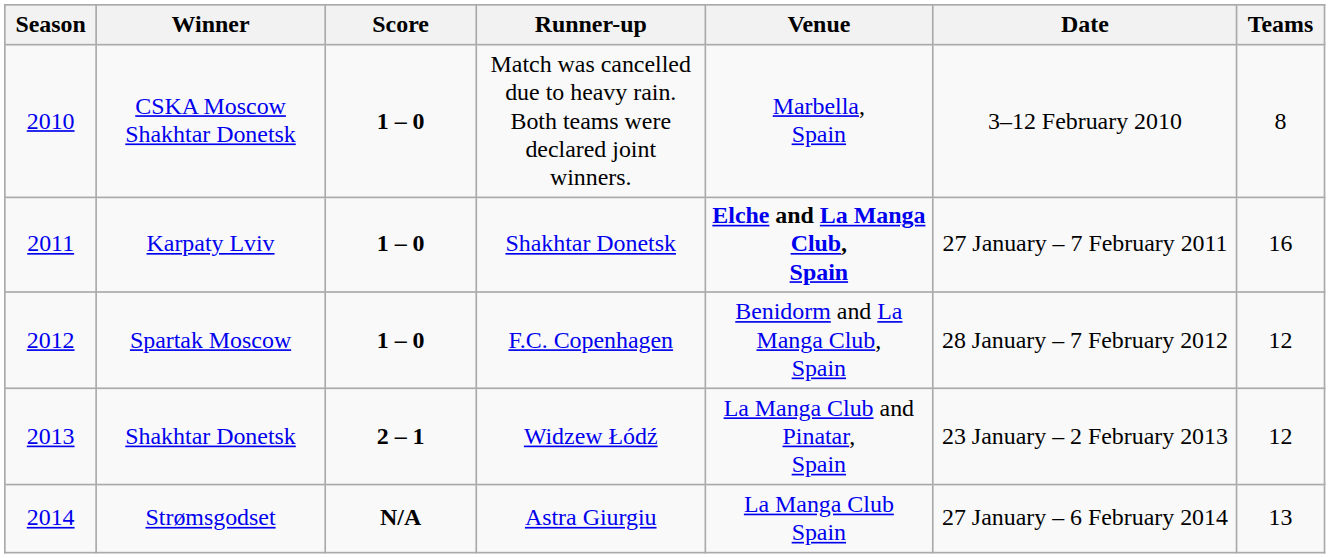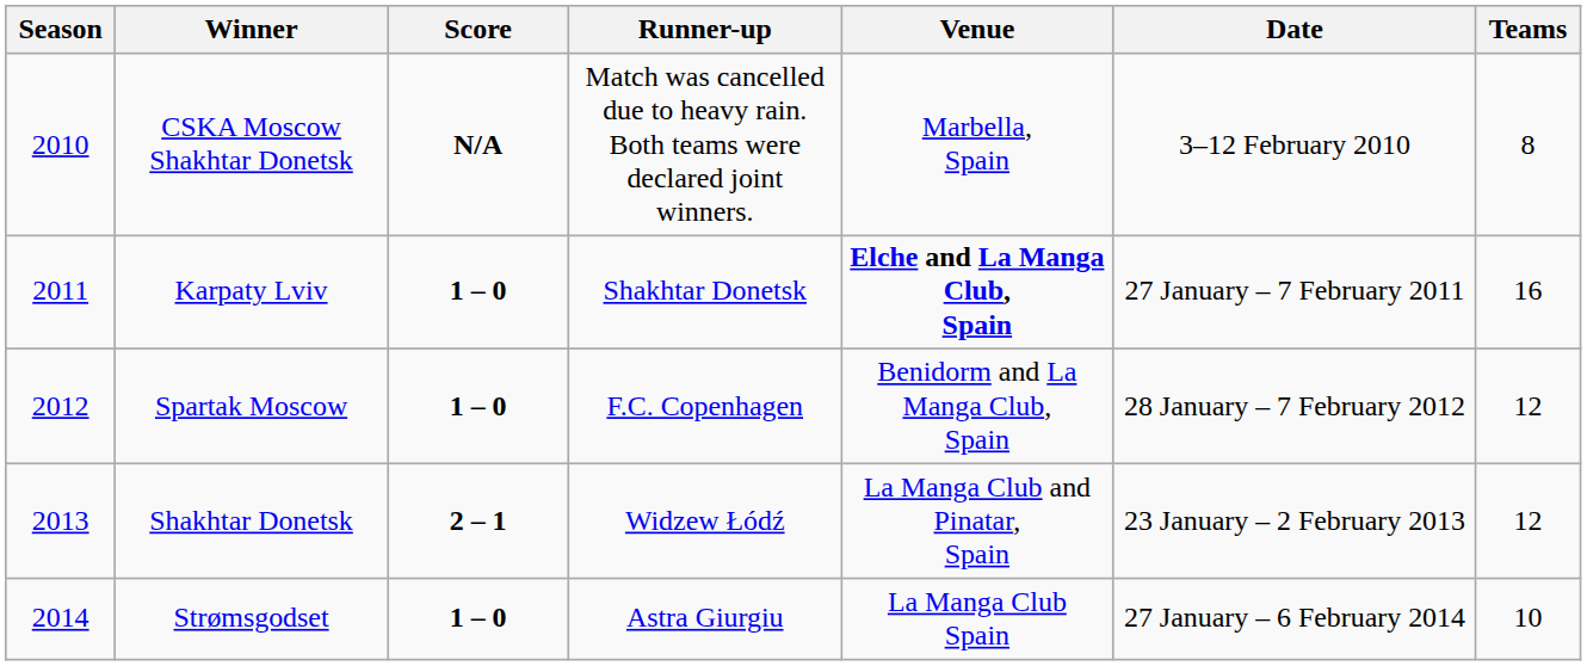CSKA Moscow Shakhtar Donetsk | Score: 1 – 0 -> N/A
Strømsgodset | Score: N/A -> 1 – 0
Strømsgodset | Teams: 13 -> 10
